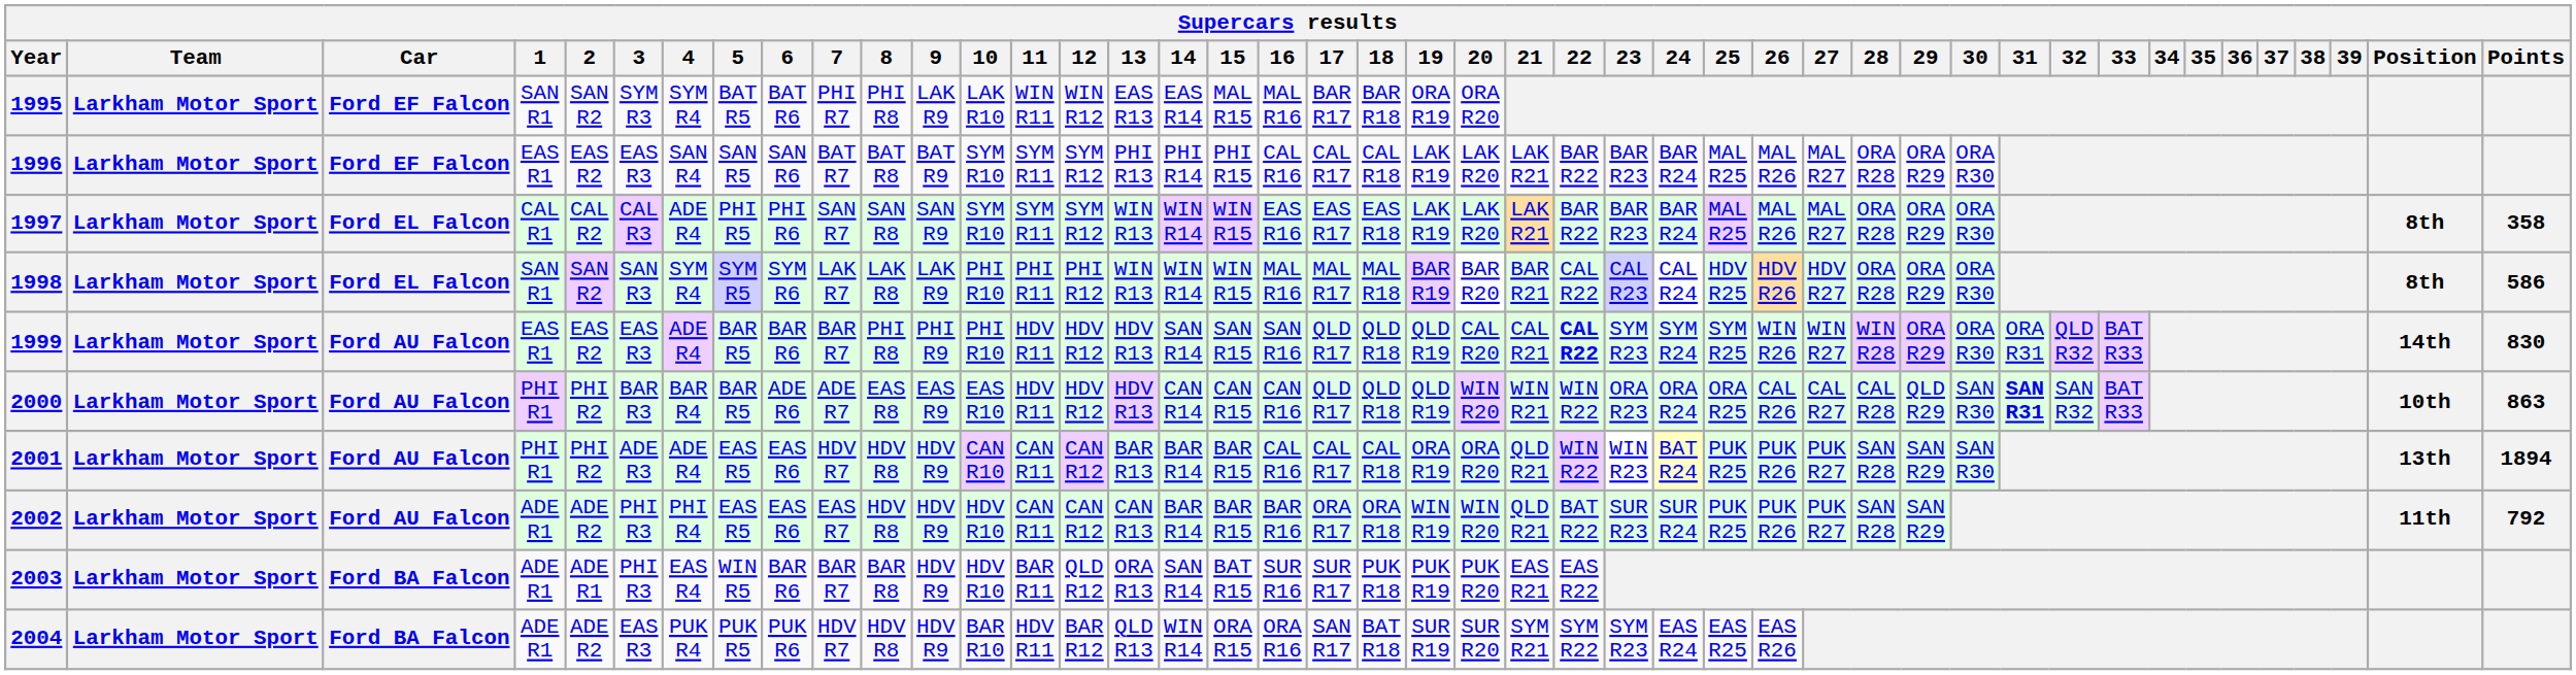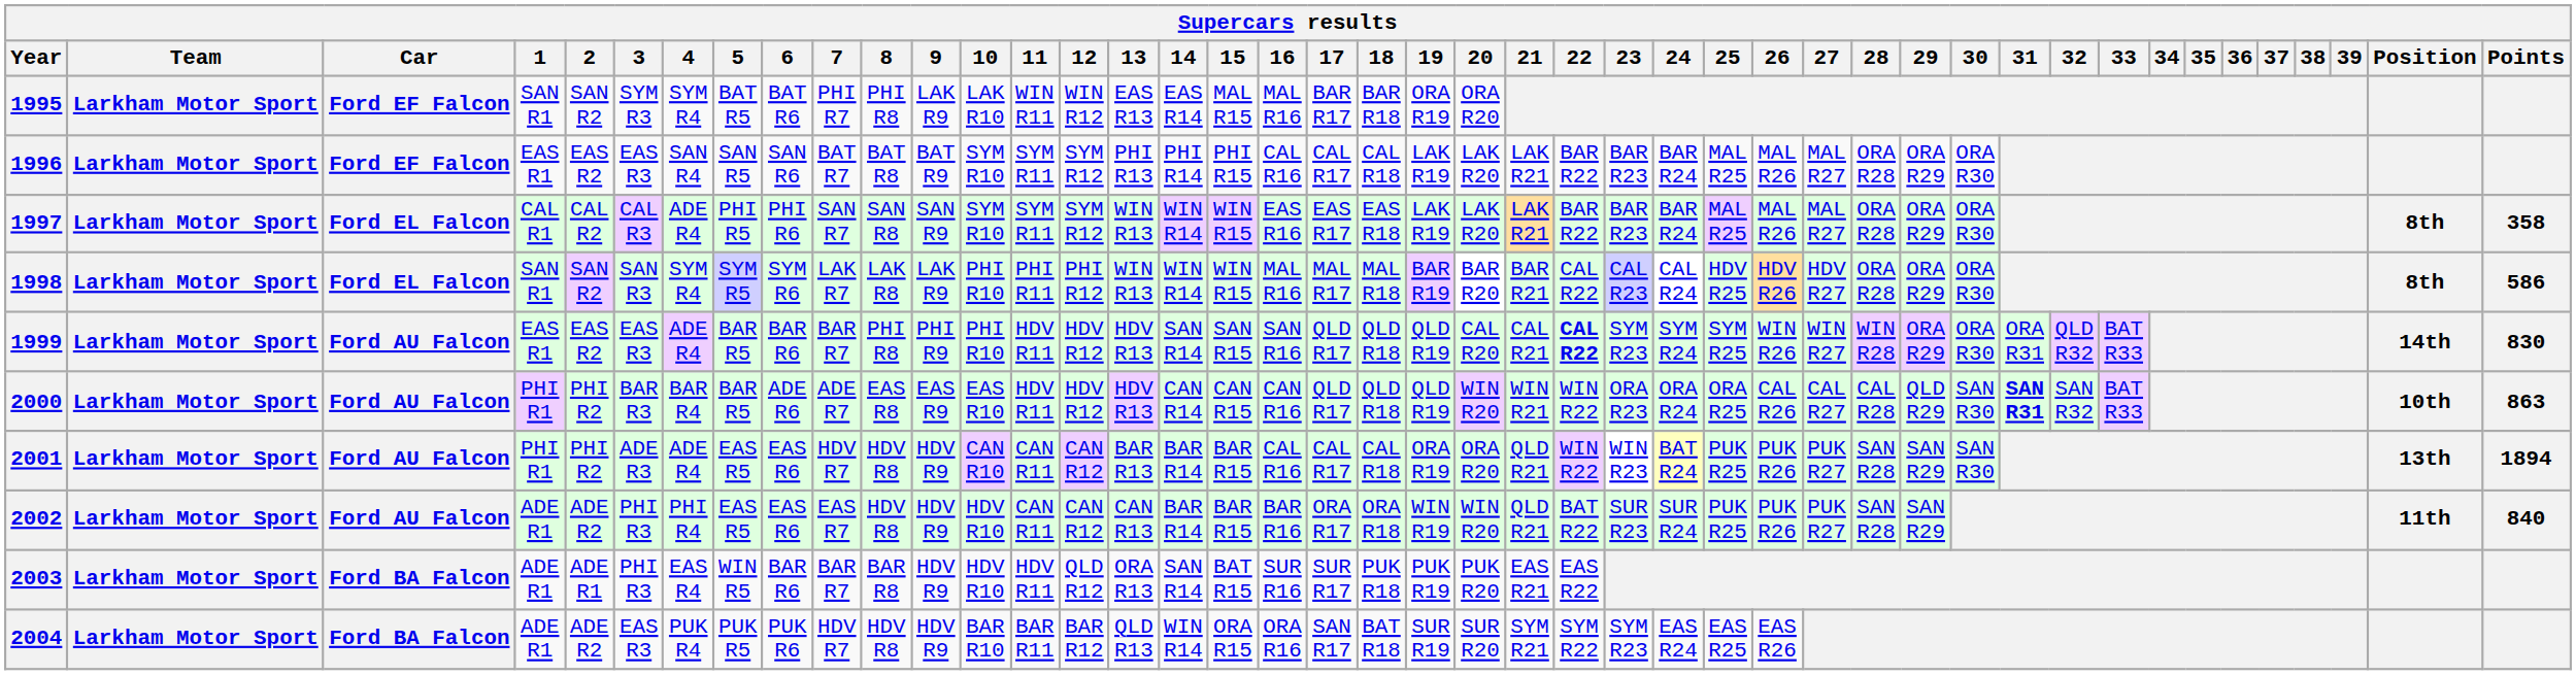2002 | Points: 792 -> 840
2003 | 11: BAR R11 -> HDV R11
2004 | 11: HDV R11 -> BAR R11
